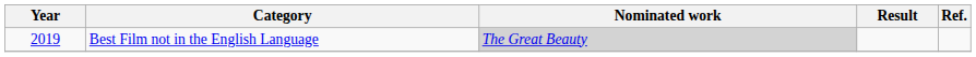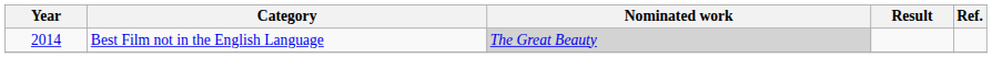Best Film not in the English Language | Year: 2019 -> 2014
